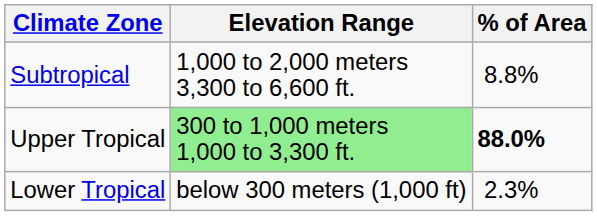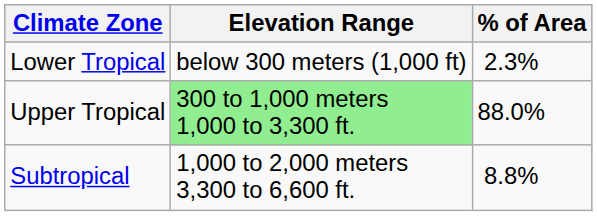rows swapped: Lower Tropical <-> Subtropical
Upper Tropical | % of Area: bold -> normal
